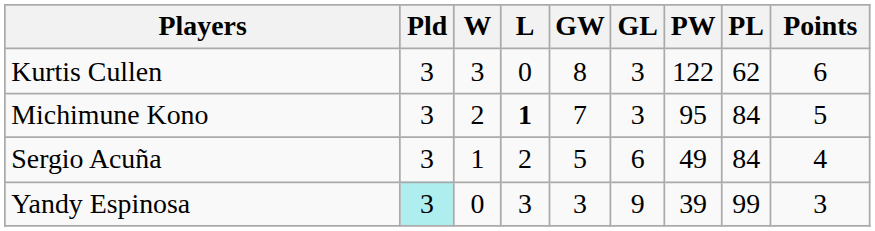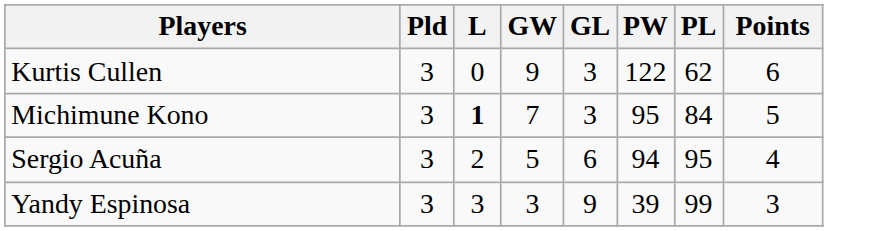- column: W | 3 | 2 | 1 | 0
Kurtis Cullen | GW: 8 -> 9
Sergio Acuña | PW: 49 -> 94
Sergio Acuña | PL: 84 -> 95
Yandy Espinosa | Pld: paleturquoise background -> no background
